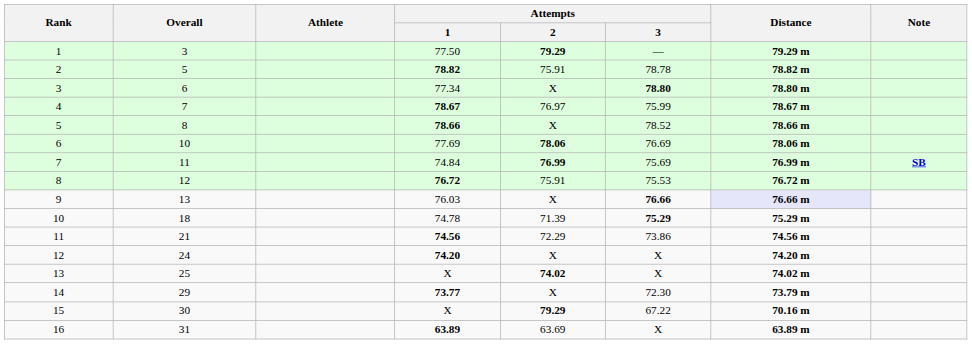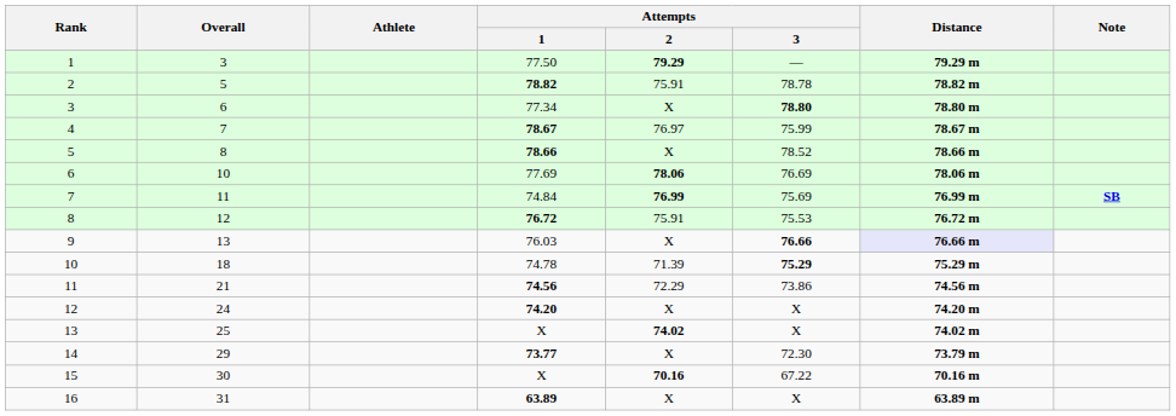15 | Attempts / 2: 79.29 -> 70.16
16 | Attempts / 2: 63.69 -> X
